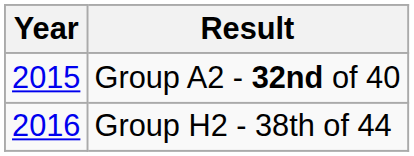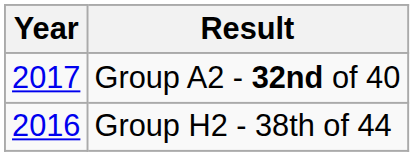Group A2 - 32nd of 40 | Year: 2015 -> 2017
